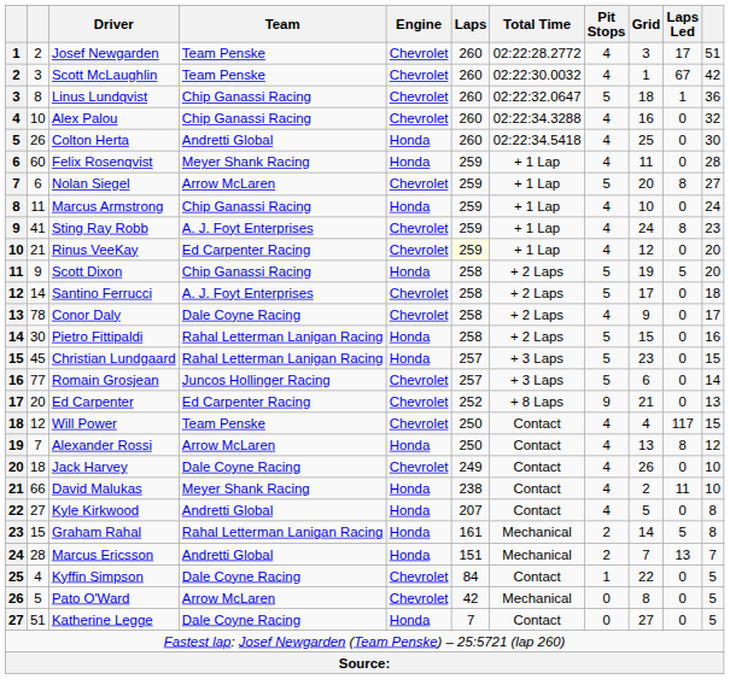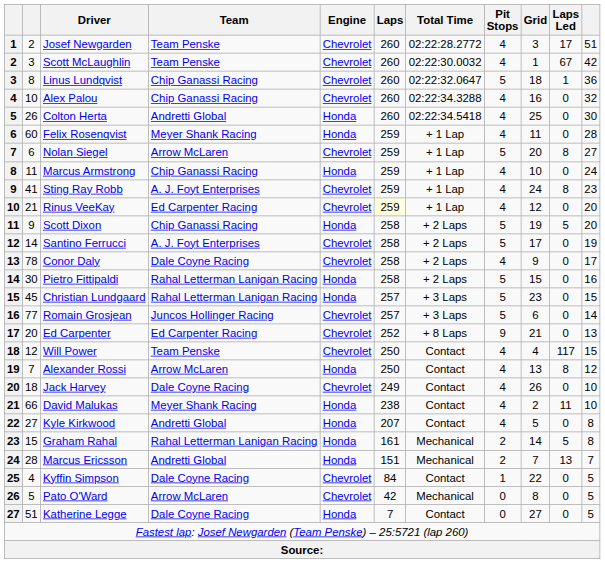Santino Ferrucci | column 11: 18 -> 19
